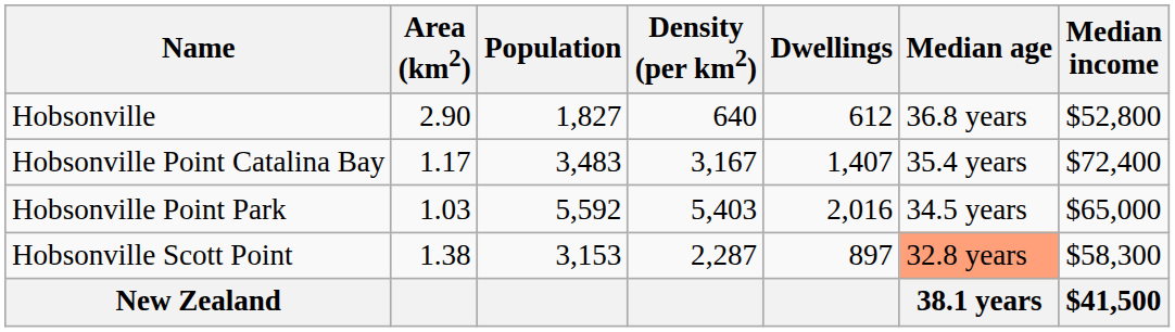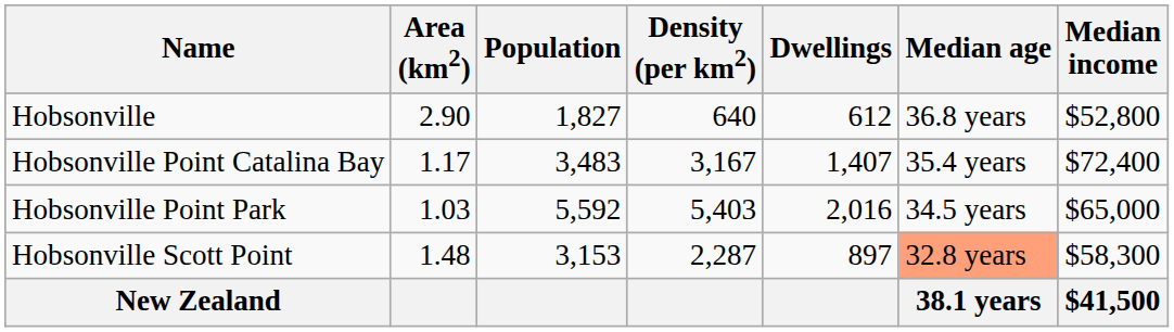Hobsonville Scott Point | Area (km2): 1.38 -> 1.48
